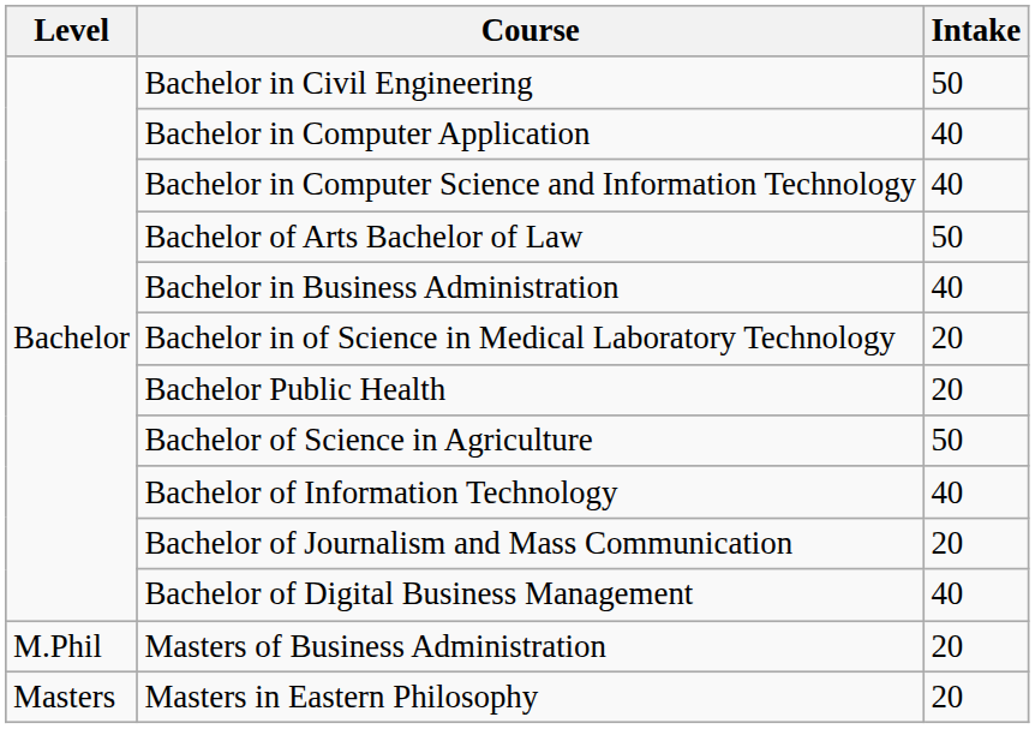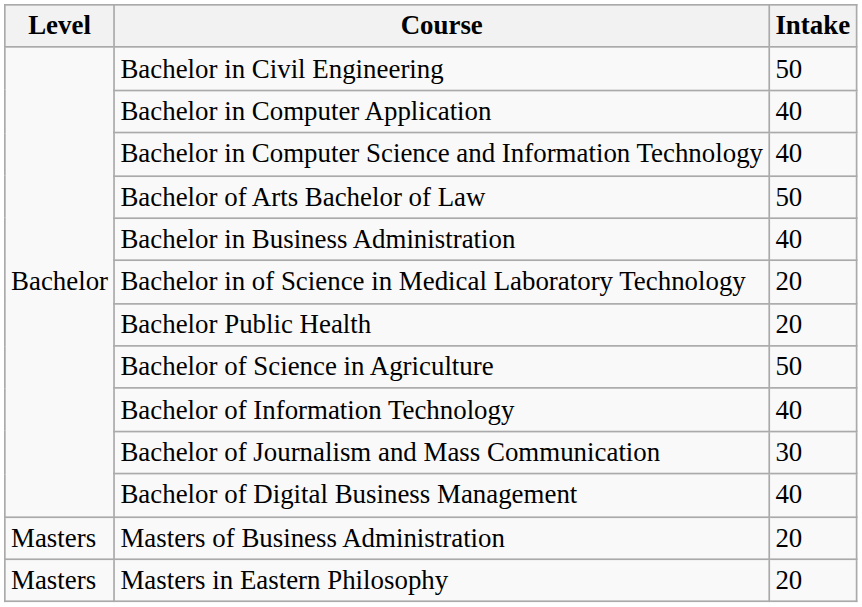Bachelor of Journalism and Mass Communication | Intake: 20 -> 30
Masters of Business Administration | Level: M.Phil -> Masters
